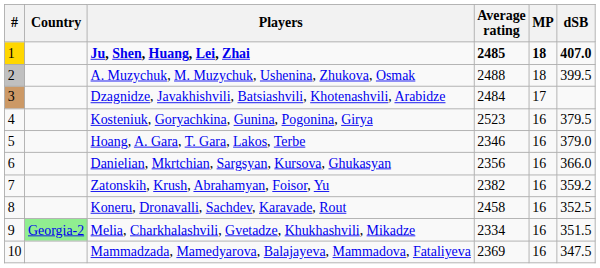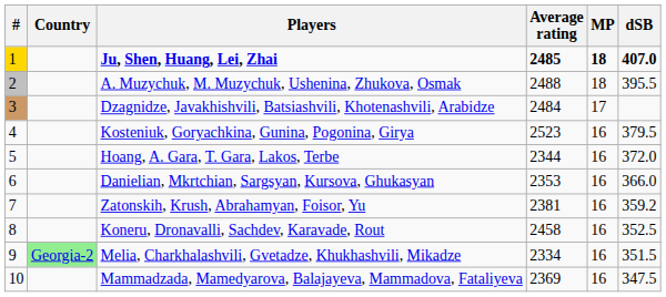A. Muzychuk, M. Muzychuk, Ushenina, Zhukova, Osmak | dSB: 399.5 -> 395.5
Hoang, A. Gara, T. Gara, Lakos, Terbe | Average rating: 2346 -> 2344
Hoang, A. Gara, T. Gara, Lakos, Terbe | dSB: 379.0 -> 372.0
Danielian, Mkrtchian, Sargsyan, Kursova, Ghukasyan | Average rating: 2356 -> 2353
Zatonskih, Krush, Abrahamyan, Foisor, Yu | Average rating: 2382 -> 2381
